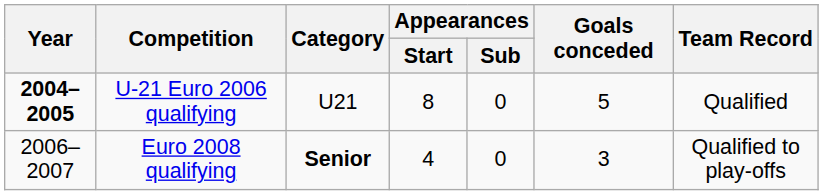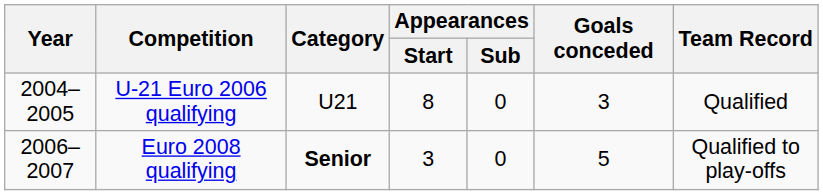U-21 Euro 2006 qualifying | Year: bold -> normal
U-21 Euro 2006 qualifying | Goals conceded: 5 -> 3
Euro 2008 qualifying | Appearances / Start: 4 -> 3
Euro 2008 qualifying | Goals conceded: 3 -> 5
